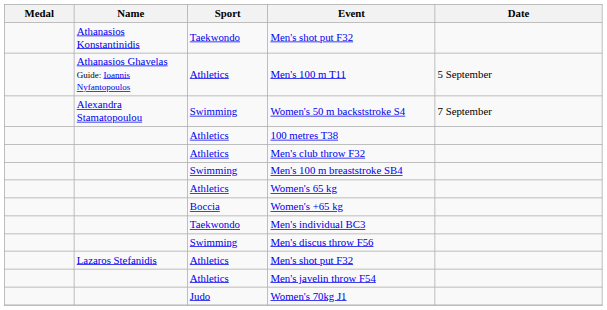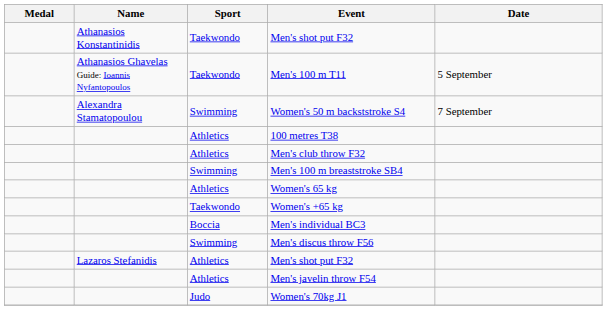Men's 100 m T11 | Sport: Athletics -> Taekwondo
Women's +65 kg | Sport: Boccia -> Taekwondo
Men's individual BC3 | Sport: Taekwondo -> Boccia
